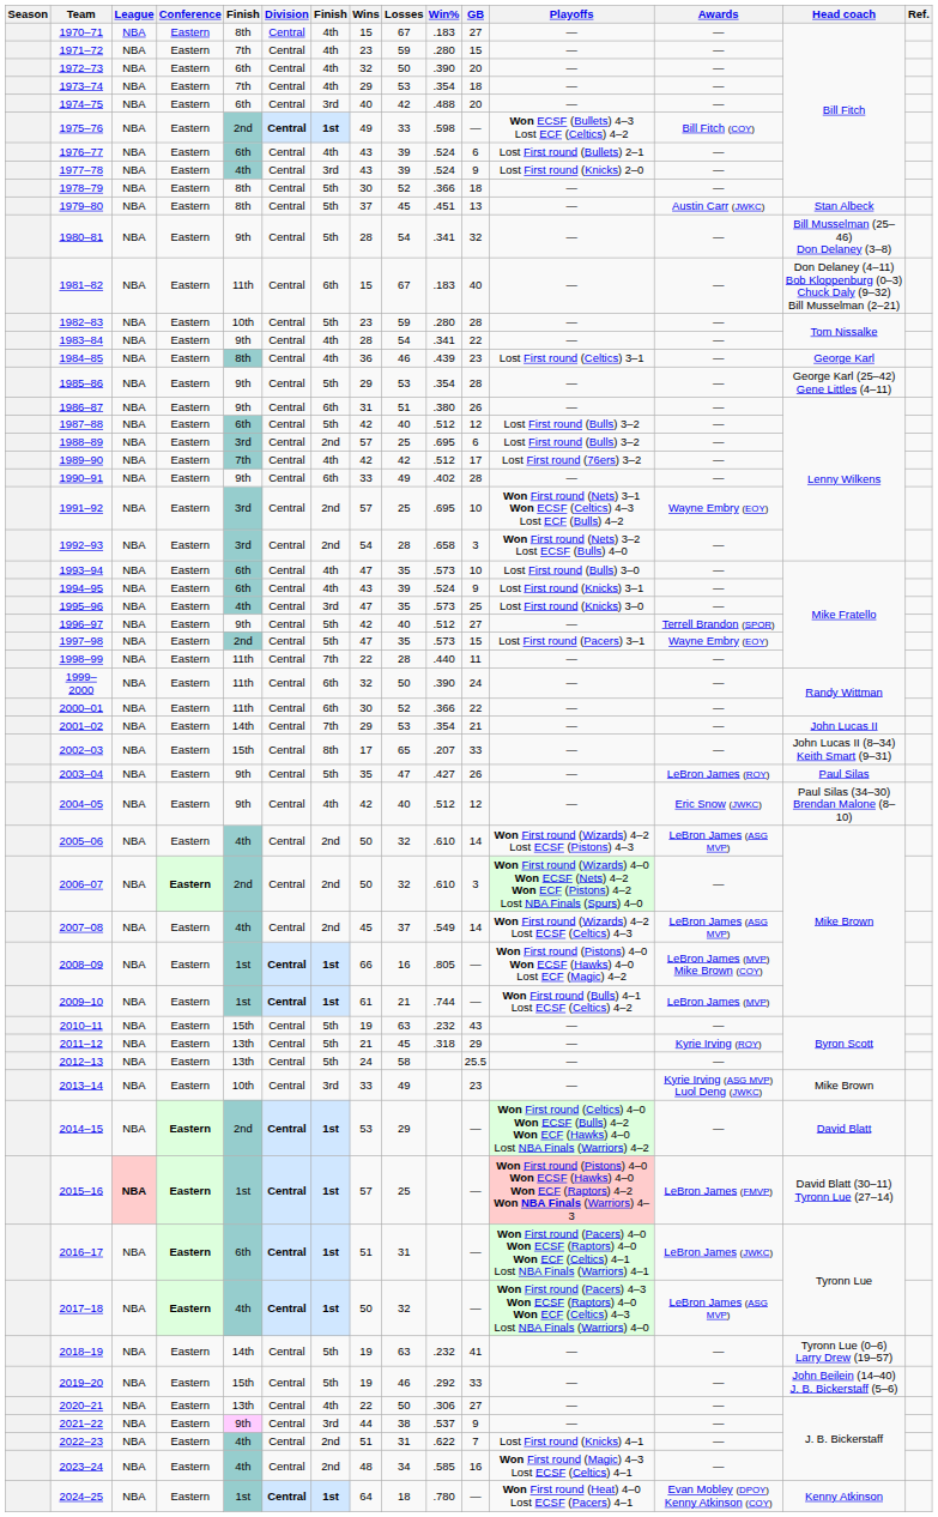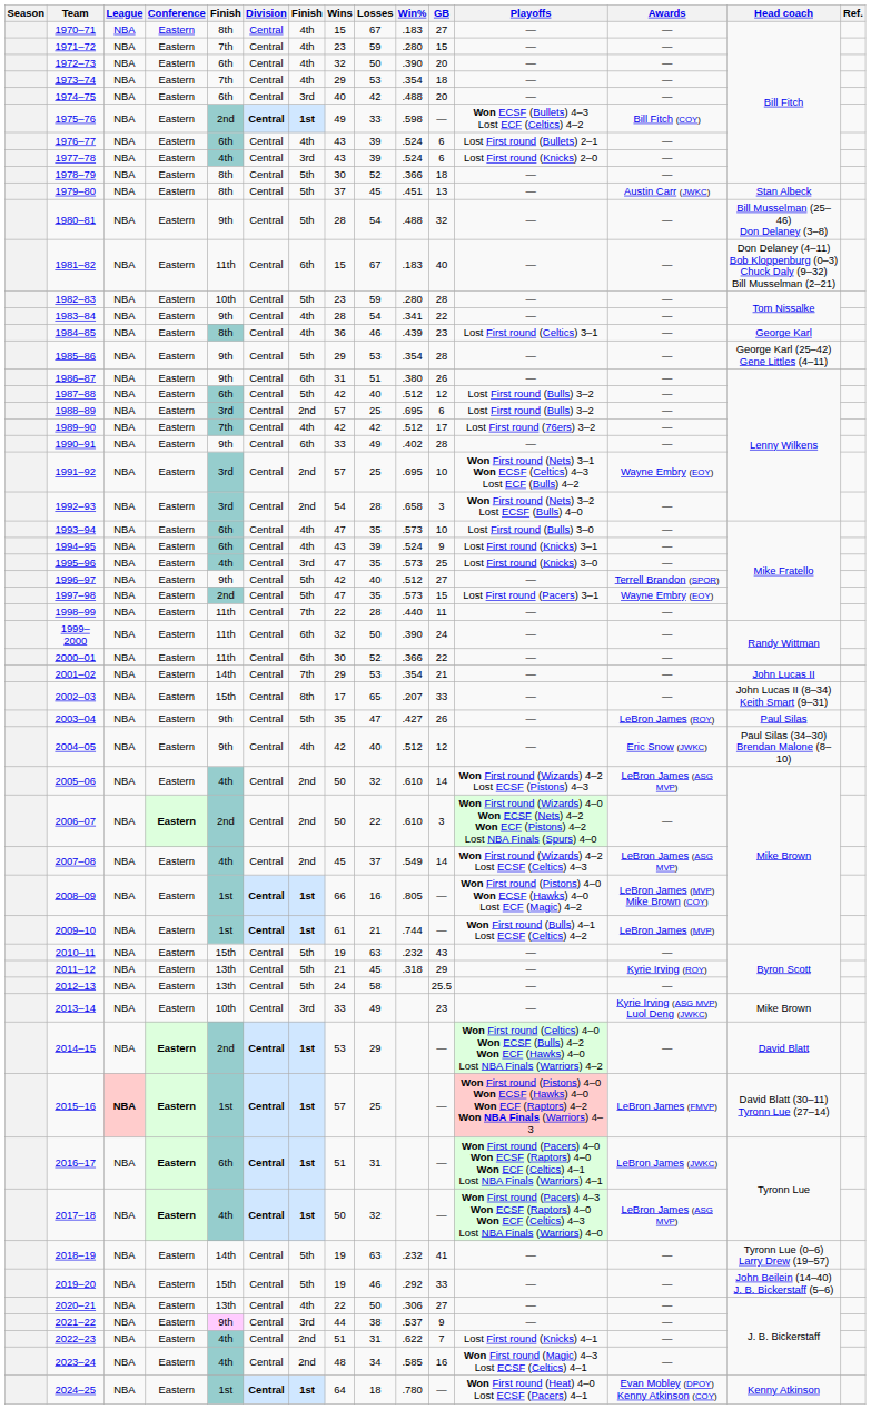1977–78 | GB: 9 -> 6
1980–81 | Win%: .341 -> .488
2006–07 | Losses: 32 -> 22
